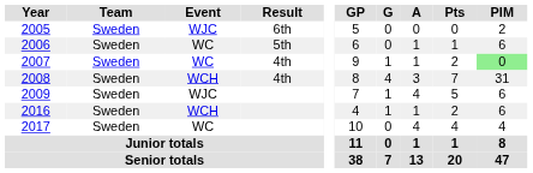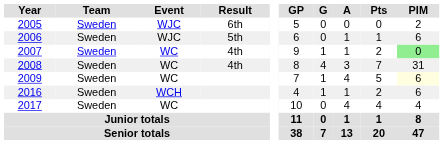2006 | Event: WC -> WJC
2008 | Event: WCH -> WC
2009 | Event: WJC -> WC
2009 | PIM: no background -> lightyellow background
